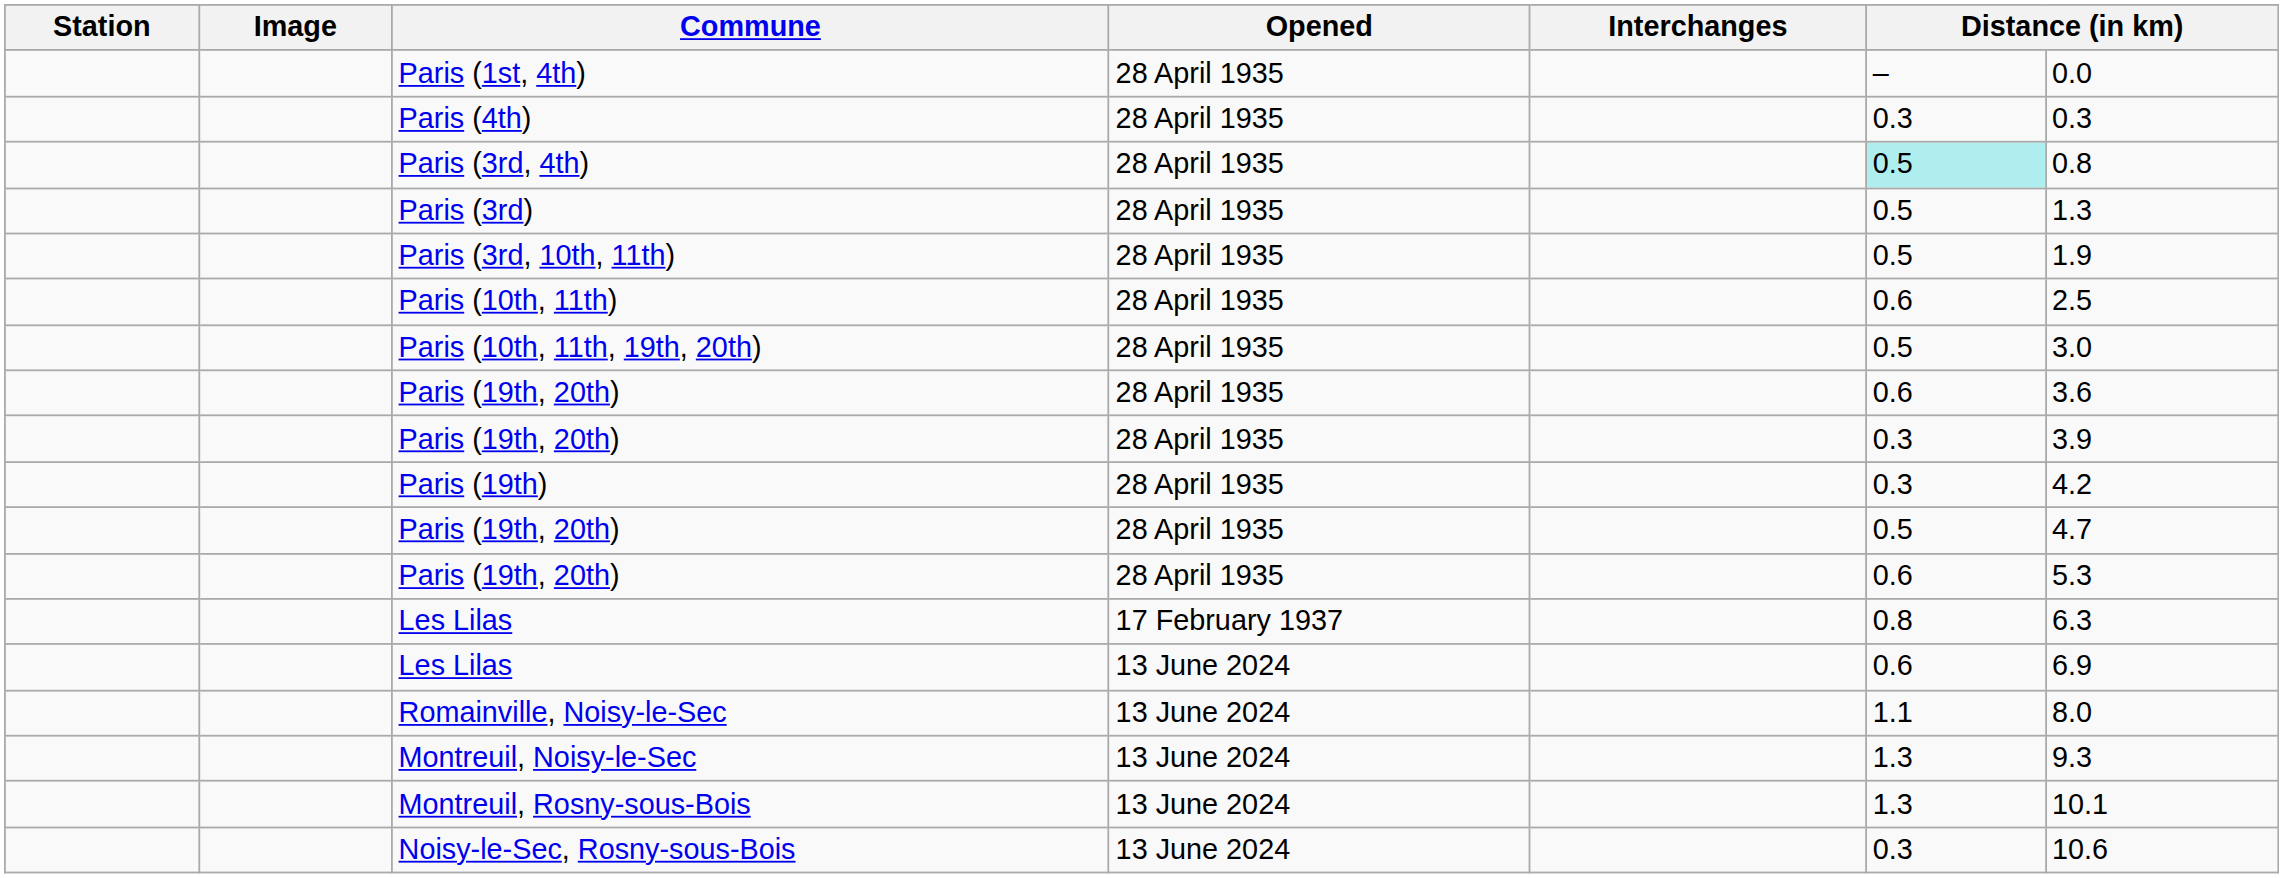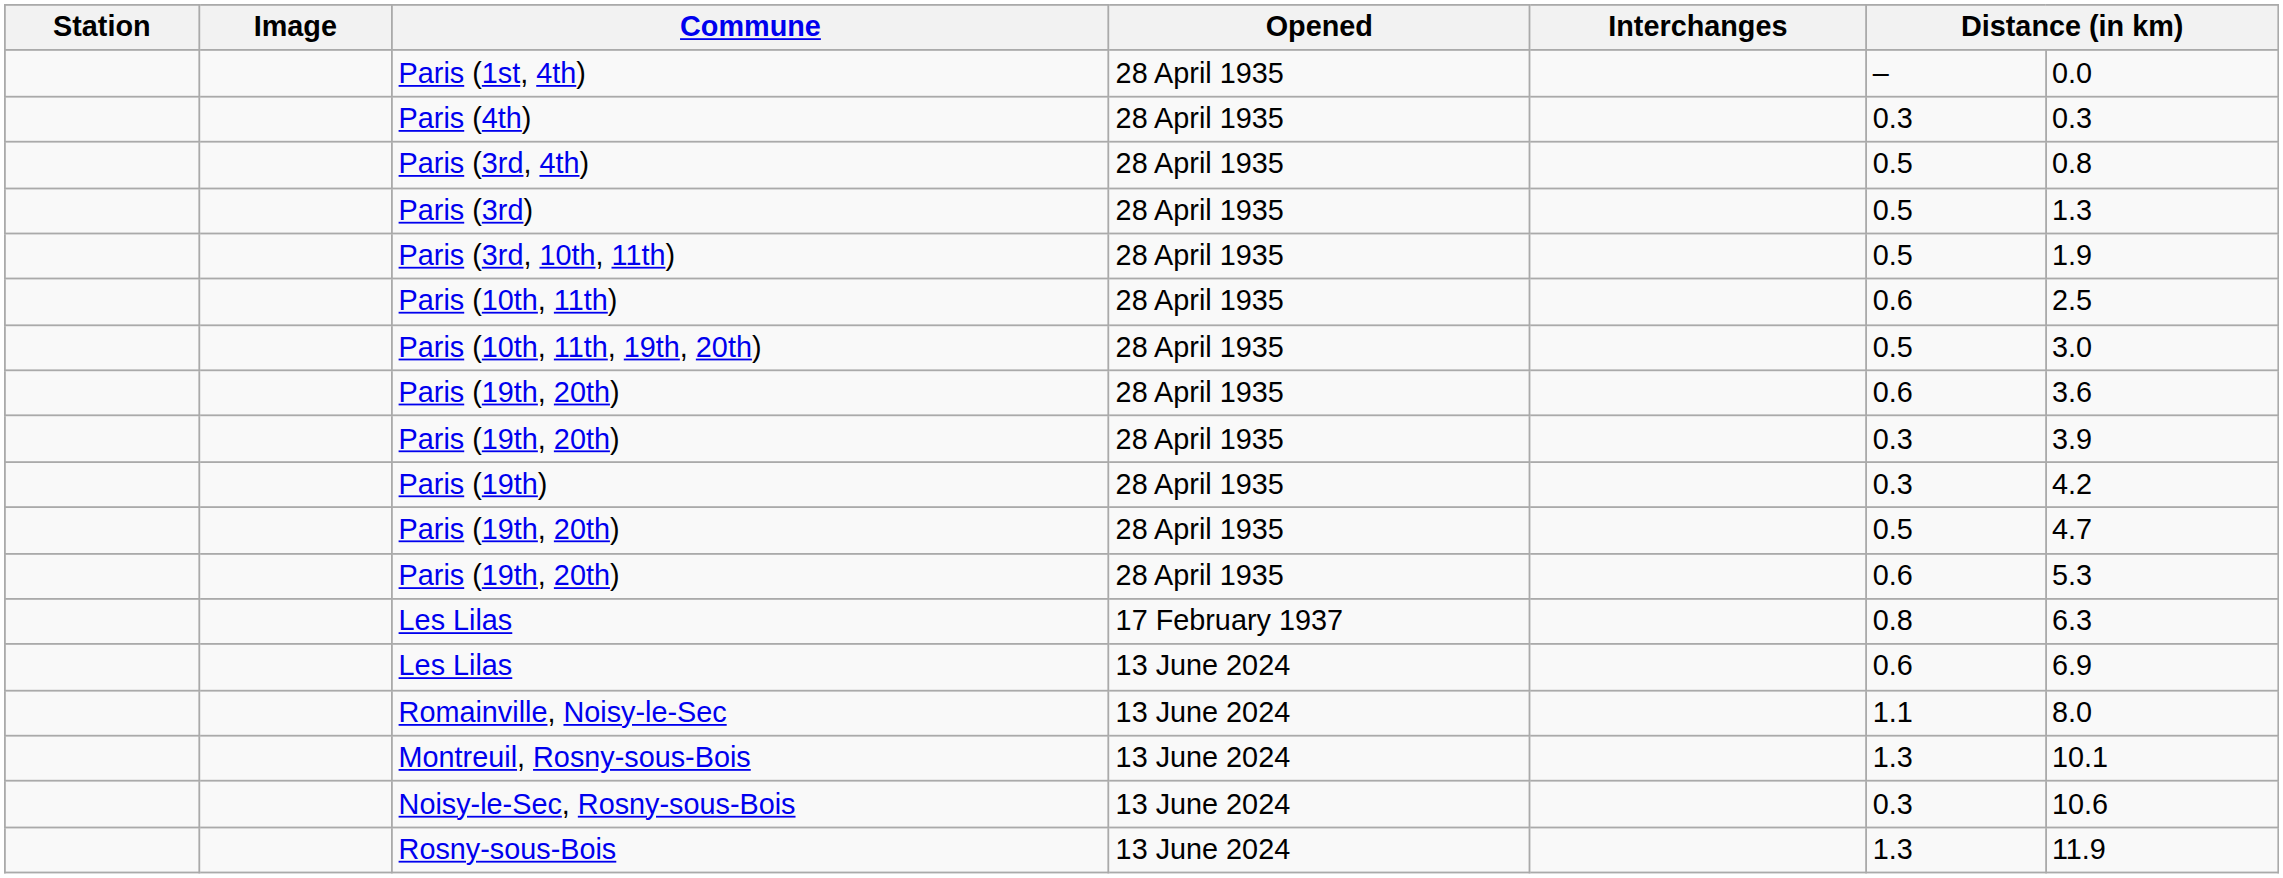Paris (3rd, 4th) | column 6: paleturquoise background -> no background
- row: Montreuil, Noisy-le-Sec | 13 June 2024 | 1.3 | 9.3
+ row: Rosny-sous-Bois | 13 June 2024 | 1.3 | 11.9
